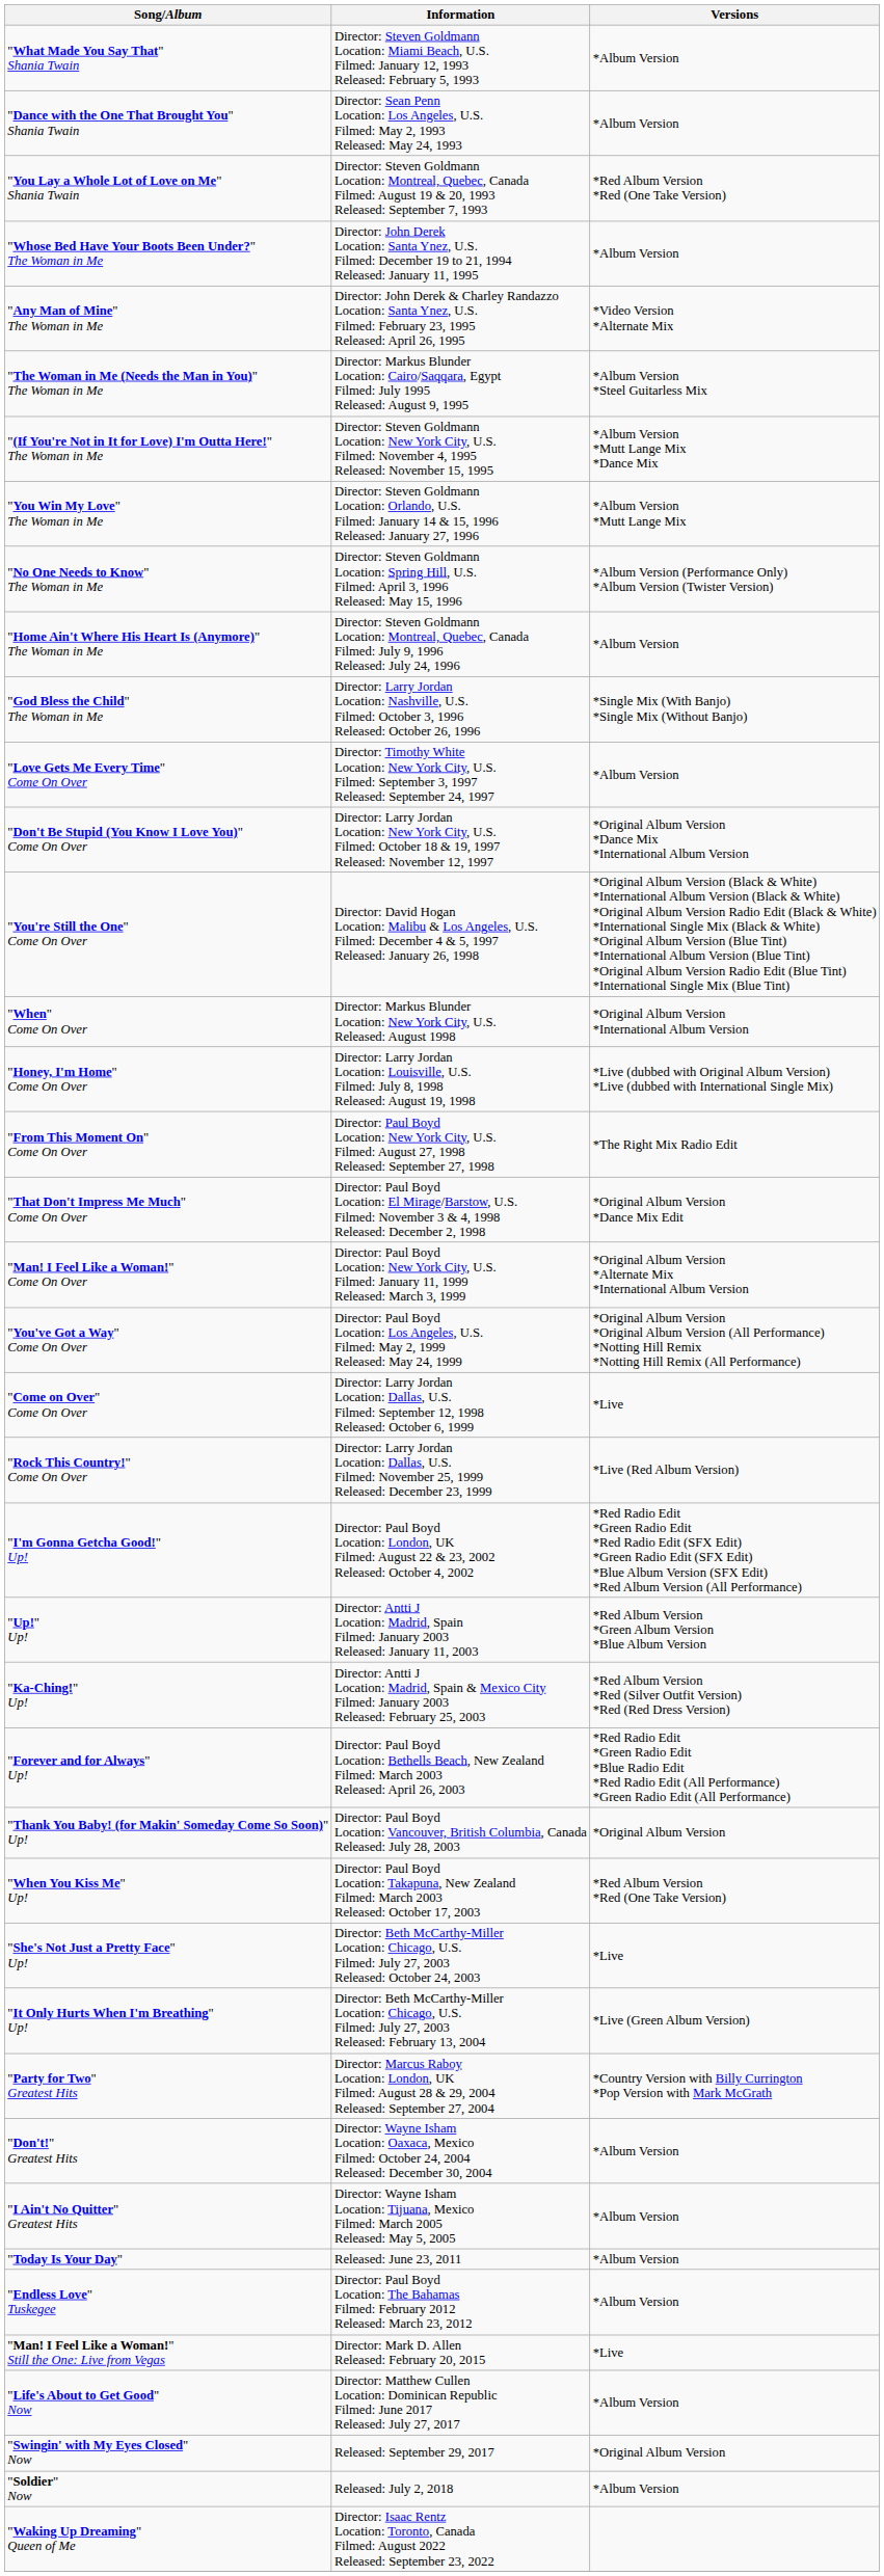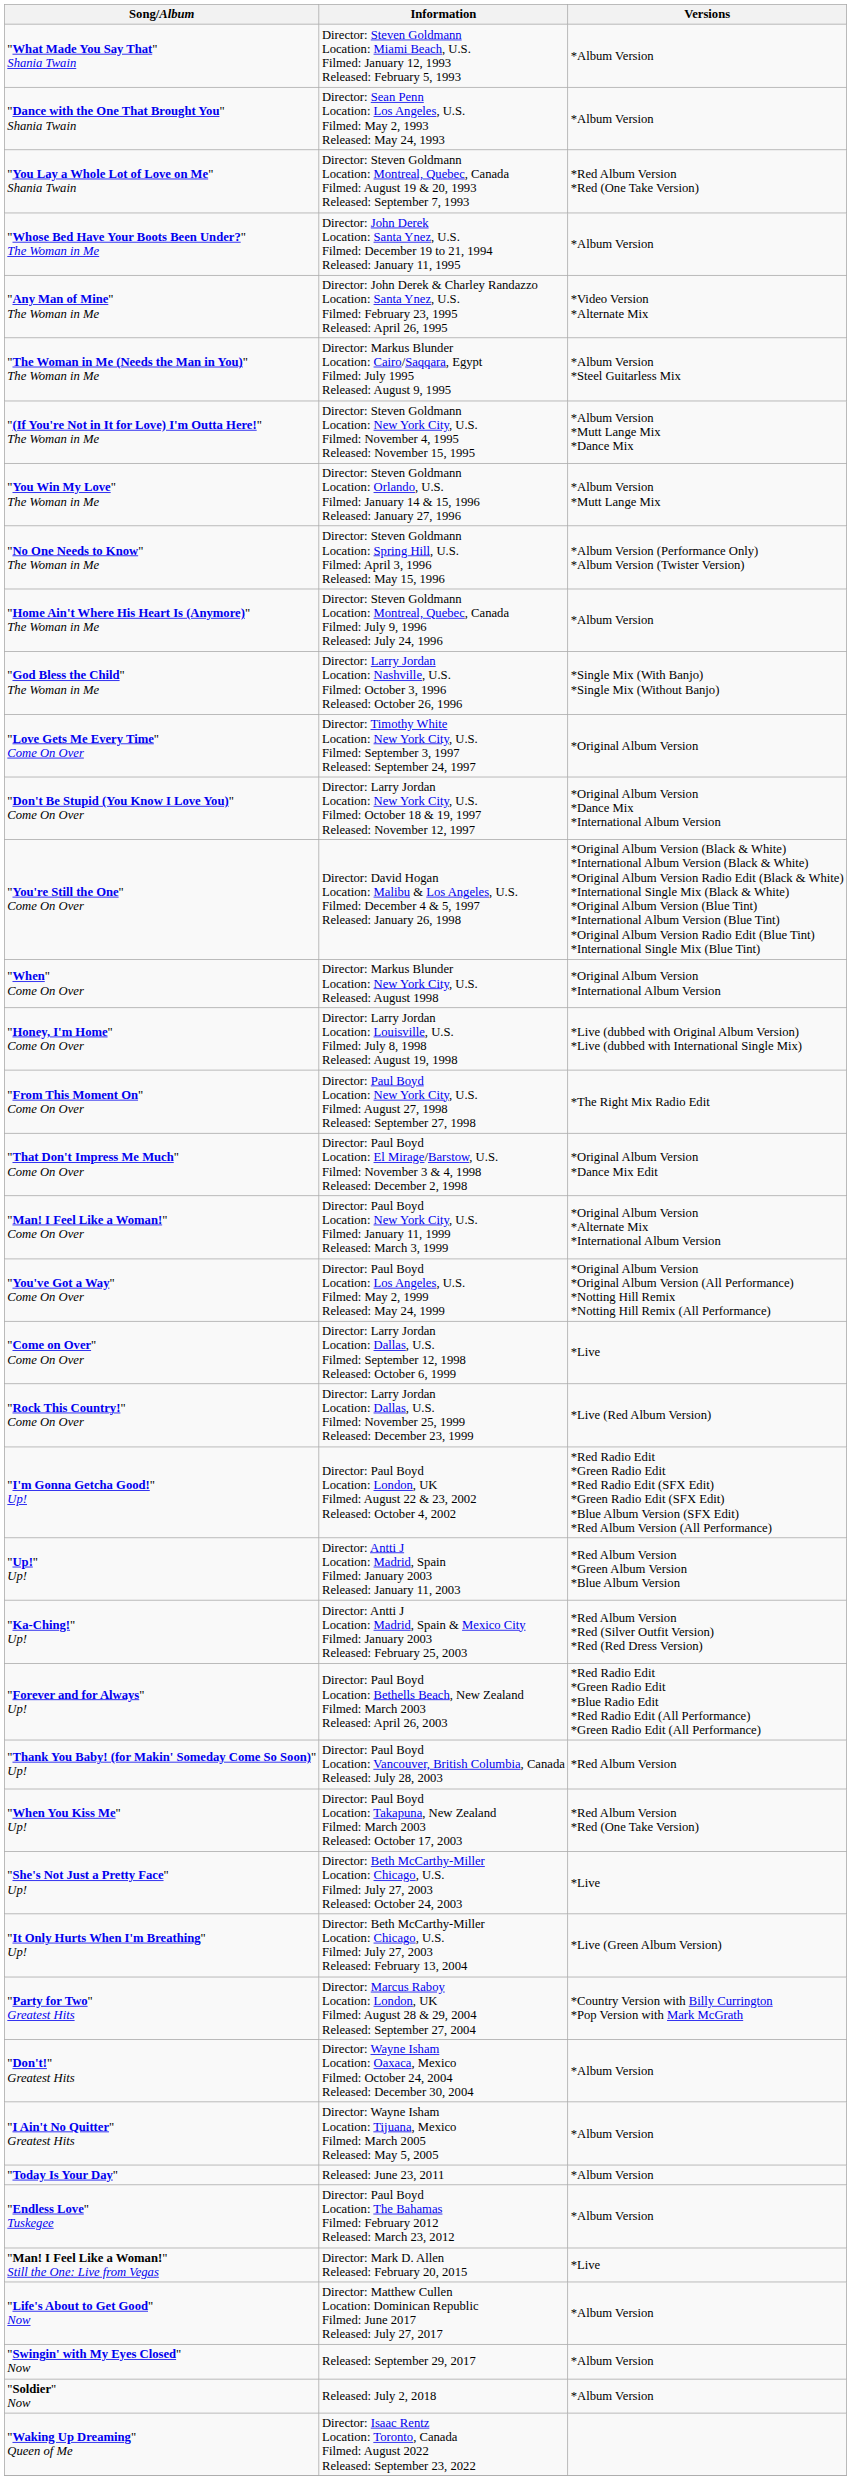"Love Gets Me Every Time" Come On Over | Versions: *Album Version -> *Original Album Version
"Thank You Baby! (for Makin' Someday Come So Soon)" Up! | Versions: *Original Album Version -> *Red Album Version
"Swingin' with My Eyes Closed" Now | Versions: *Original Album Version -> *Album Version
